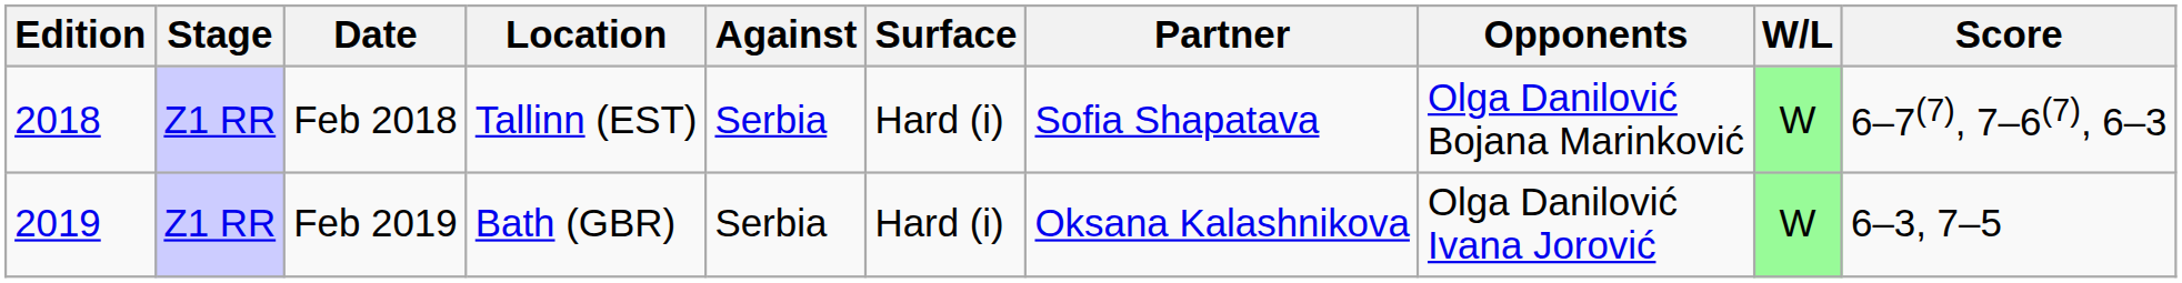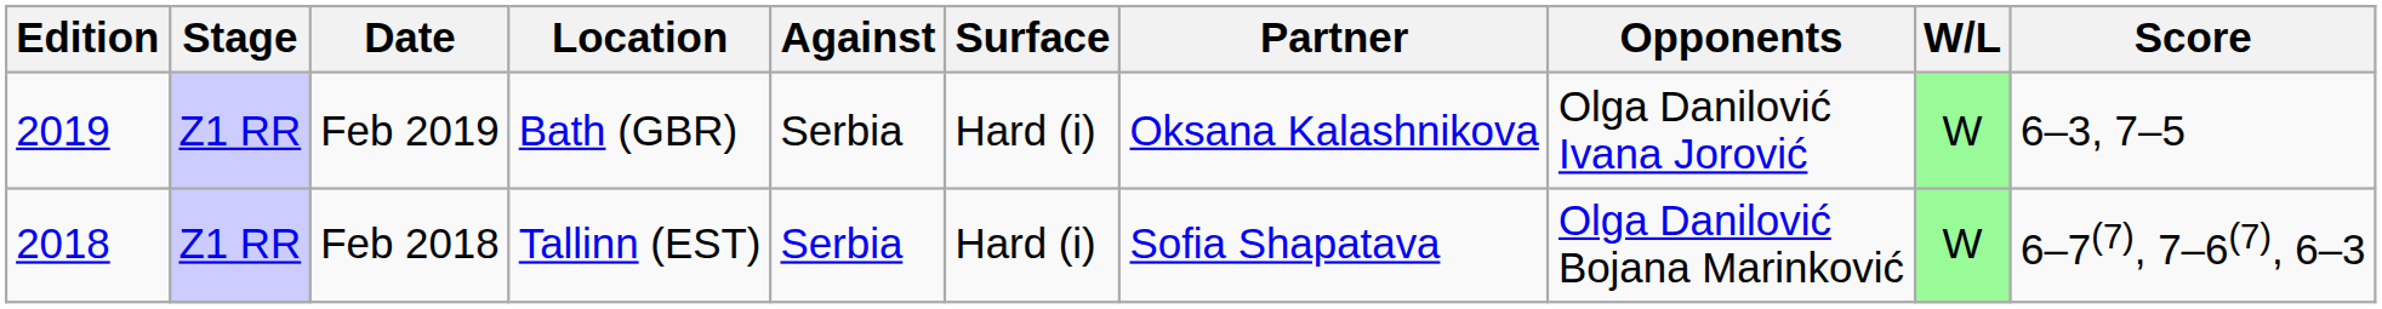rows swapped: Feb 2018 <-> Feb 2019
